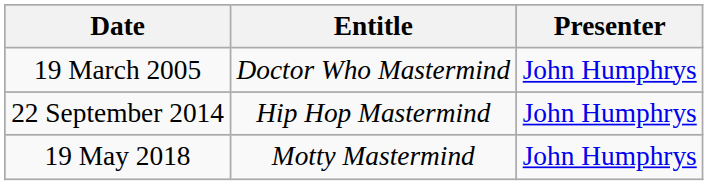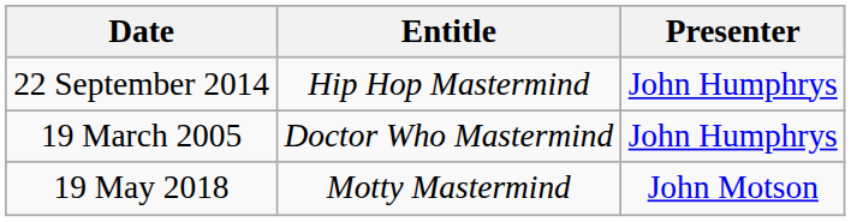rows swapped: 19 March 2005 <-> 22 September 2014
19 May 2018 | Presenter: John Humphrys -> John Motson
